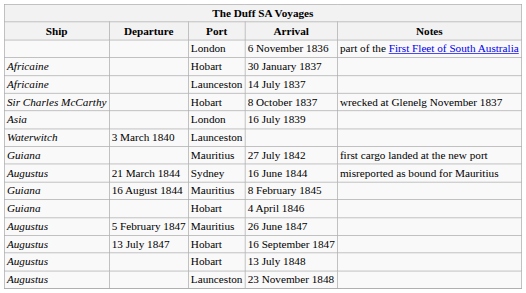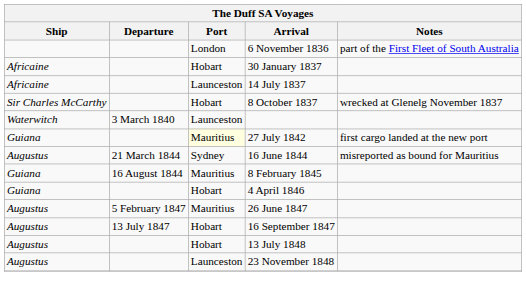- row: Asia | London | 16 July 1839
27 July 1842 | Port: no background -> lightyellow background
